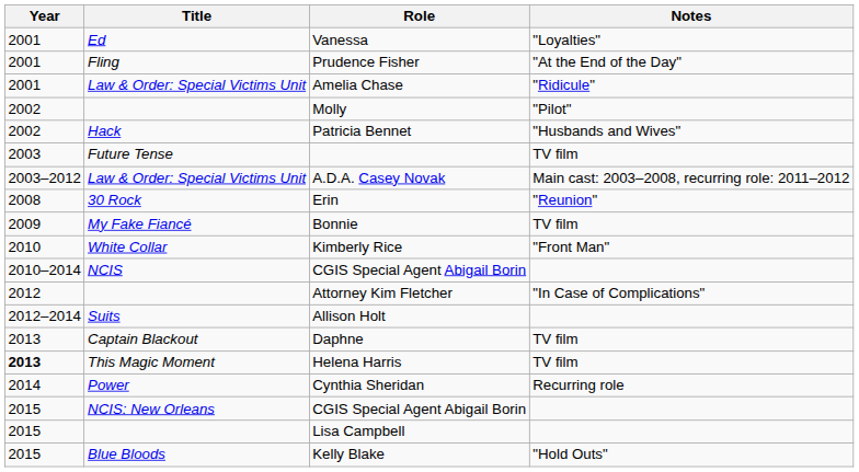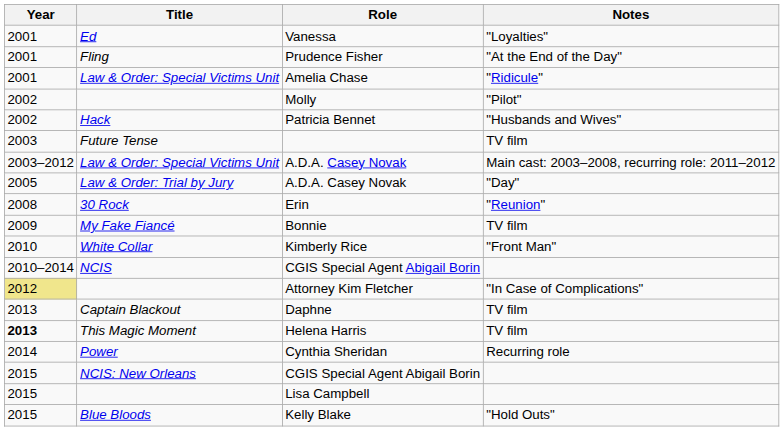+ row: 2005 | Law & Order: Trial by Jury | A.D.A. Casey Novak | "Day"
Attorney Kim Fletcher | Year: no background -> khaki background
- row: 2012–2014 | Suits | Allison Holt
